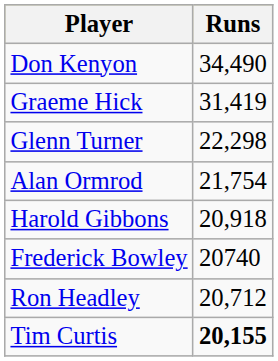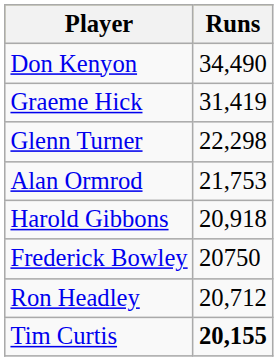Alan Ormrod | Runs: 21,754 -> 21,753
Frederick Bowley | Runs: 20740 -> 20750
